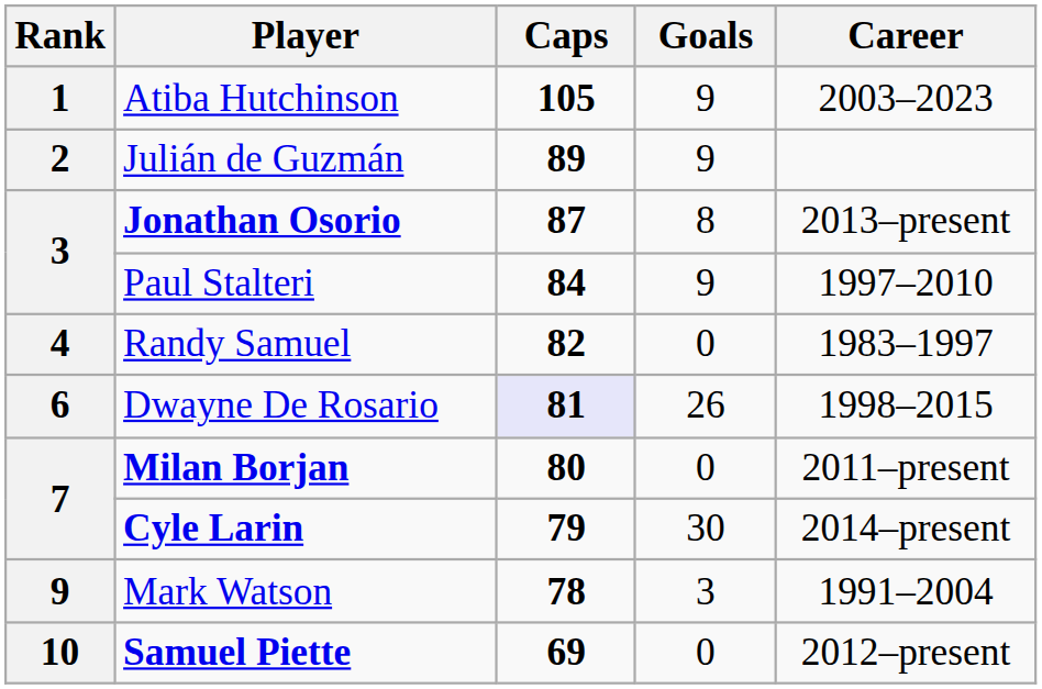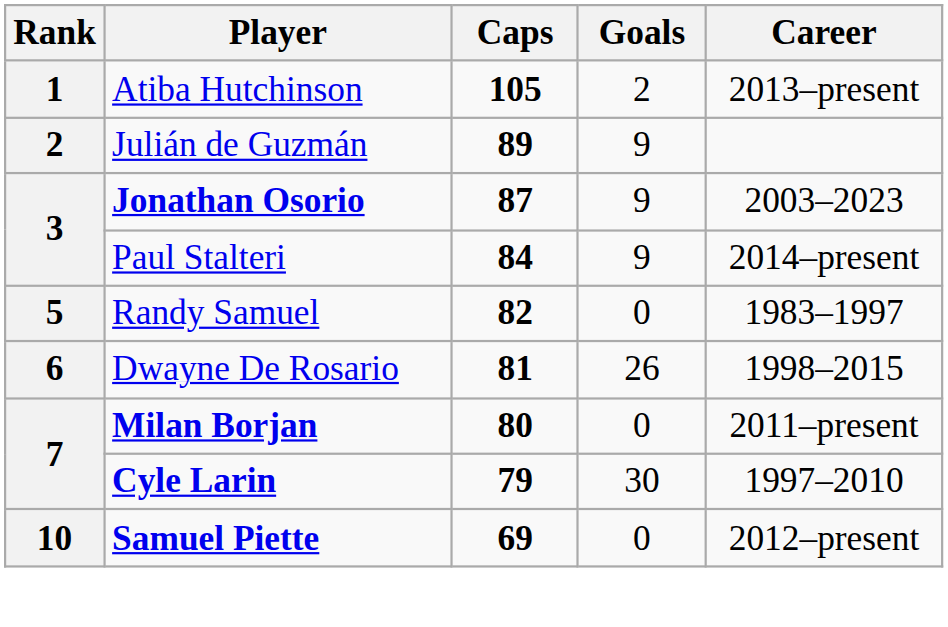Atiba Hutchinson | Goals: 9 -> 2
Atiba Hutchinson | Career: 2003–2023 -> 2013–present
Jonathan Osorio | Goals: 8 -> 9
Jonathan Osorio | Career: 2013–present -> 2003–2023
Paul Stalteri | Career: 1997–2010 -> 2014–present
Randy Samuel | Rank: 4 -> 5
Dwayne De Rosario | Caps: lavender background -> no background
Cyle Larin | Career: 2014–present -> 1997–2010
- row: 9 | Mark Watson | 78 | 3 | 1991–2004
